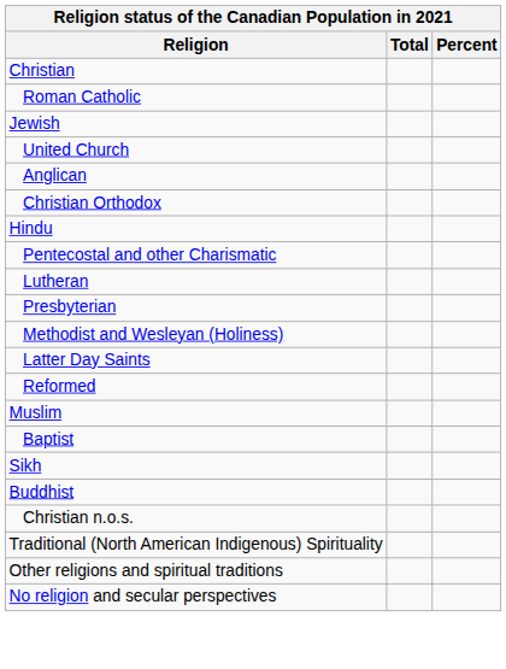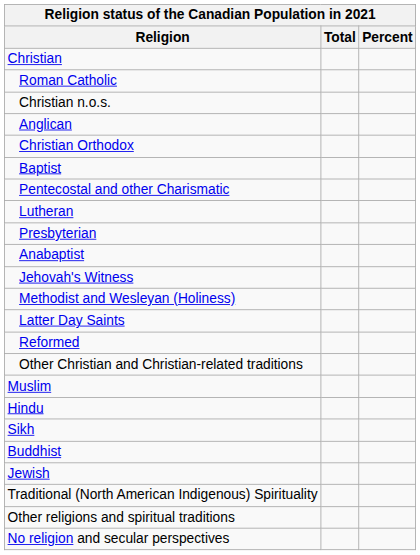rows swapped: Christian n.o.s. <-> Jewish
- row: United Church
rows swapped: Baptist <-> Hindu
+ row: Anabaptist
+ row: Jehovah's Witness
+ row: Other Christian and Christian-related traditions
